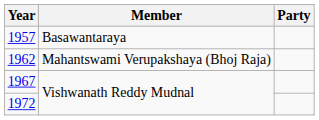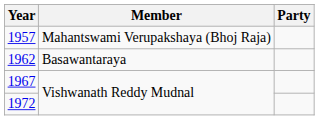1957 | Member: Basawantaraya -> Mahantswami Verupakshaya (Bhoj Raja)
1962 | Member: Mahantswami Verupakshaya (Bhoj Raja) -> Basawantaraya
